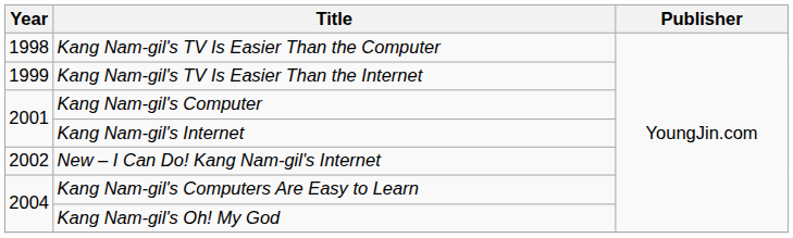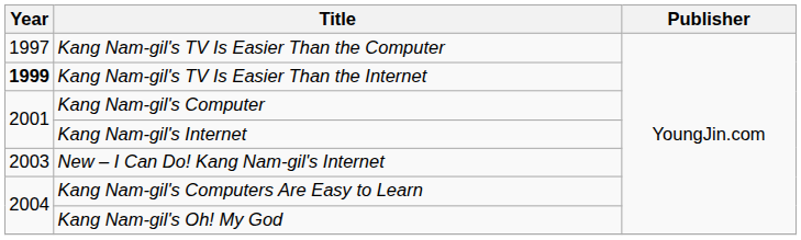Kang Nam-gil's TV Is Easier Than the Computer | Year: 1998 -> 1997
Kang Nam-gil's TV Is Easier Than the Internet | Year: normal -> bold
New – I Can Do! Kang Nam-gil's Internet | Year: 2002 -> 2003
